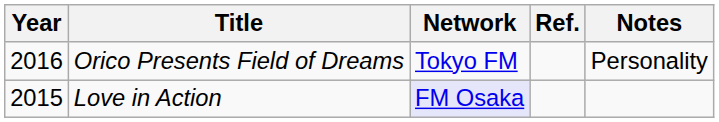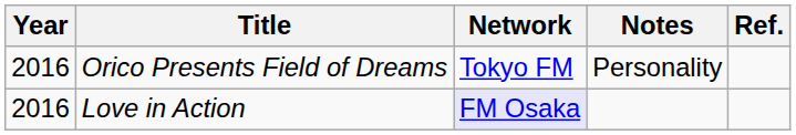columns swapped: Notes <-> Ref.
Love in Action | Year: 2015 -> 2016
